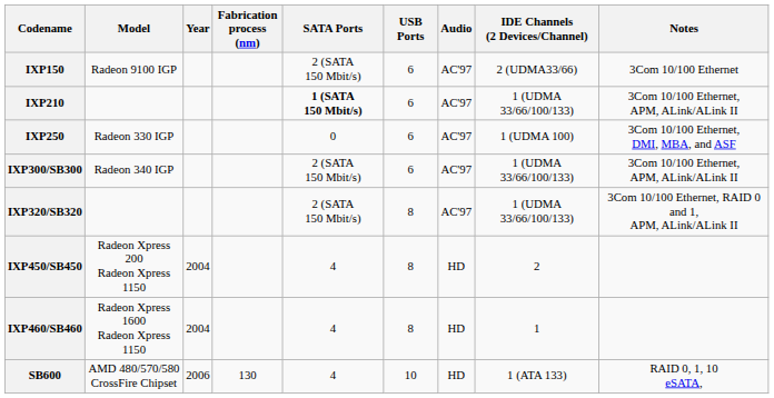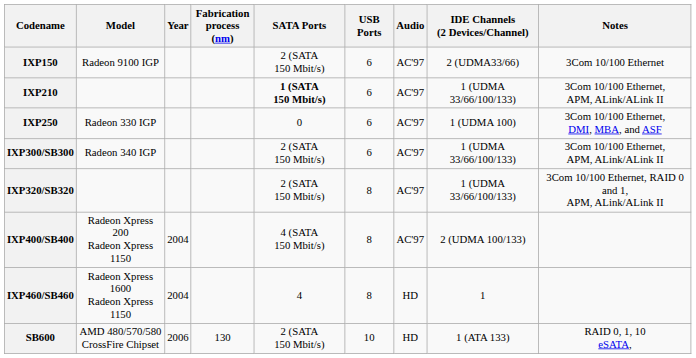+ row: IXP400/SB400 | Radeon Xpress 200 Radeon Xpress 1150 | 2004 | 4 (SATA 150 Mbit/s) | 8 | AC'97 | 2 (UDMA 100/133)
- row: IXP450/SB450 | Radeon Xpress 200 Radeon Xpress 1150 | 2004 | 4 | 8 | HD | 2
SB600 | SATA Ports: 4 -> 2 (SATA 150 Mbit/s)
